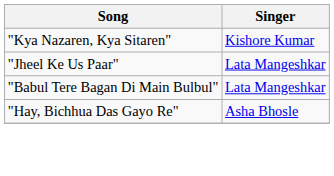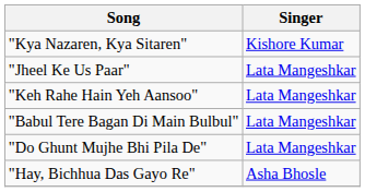+ row: "Keh Rahe Hain Yeh Aansoo" | Lata Mangeshkar
+ row: "Do Ghunt Mujhe Bhi Pila De" | Lata Mangeshkar
